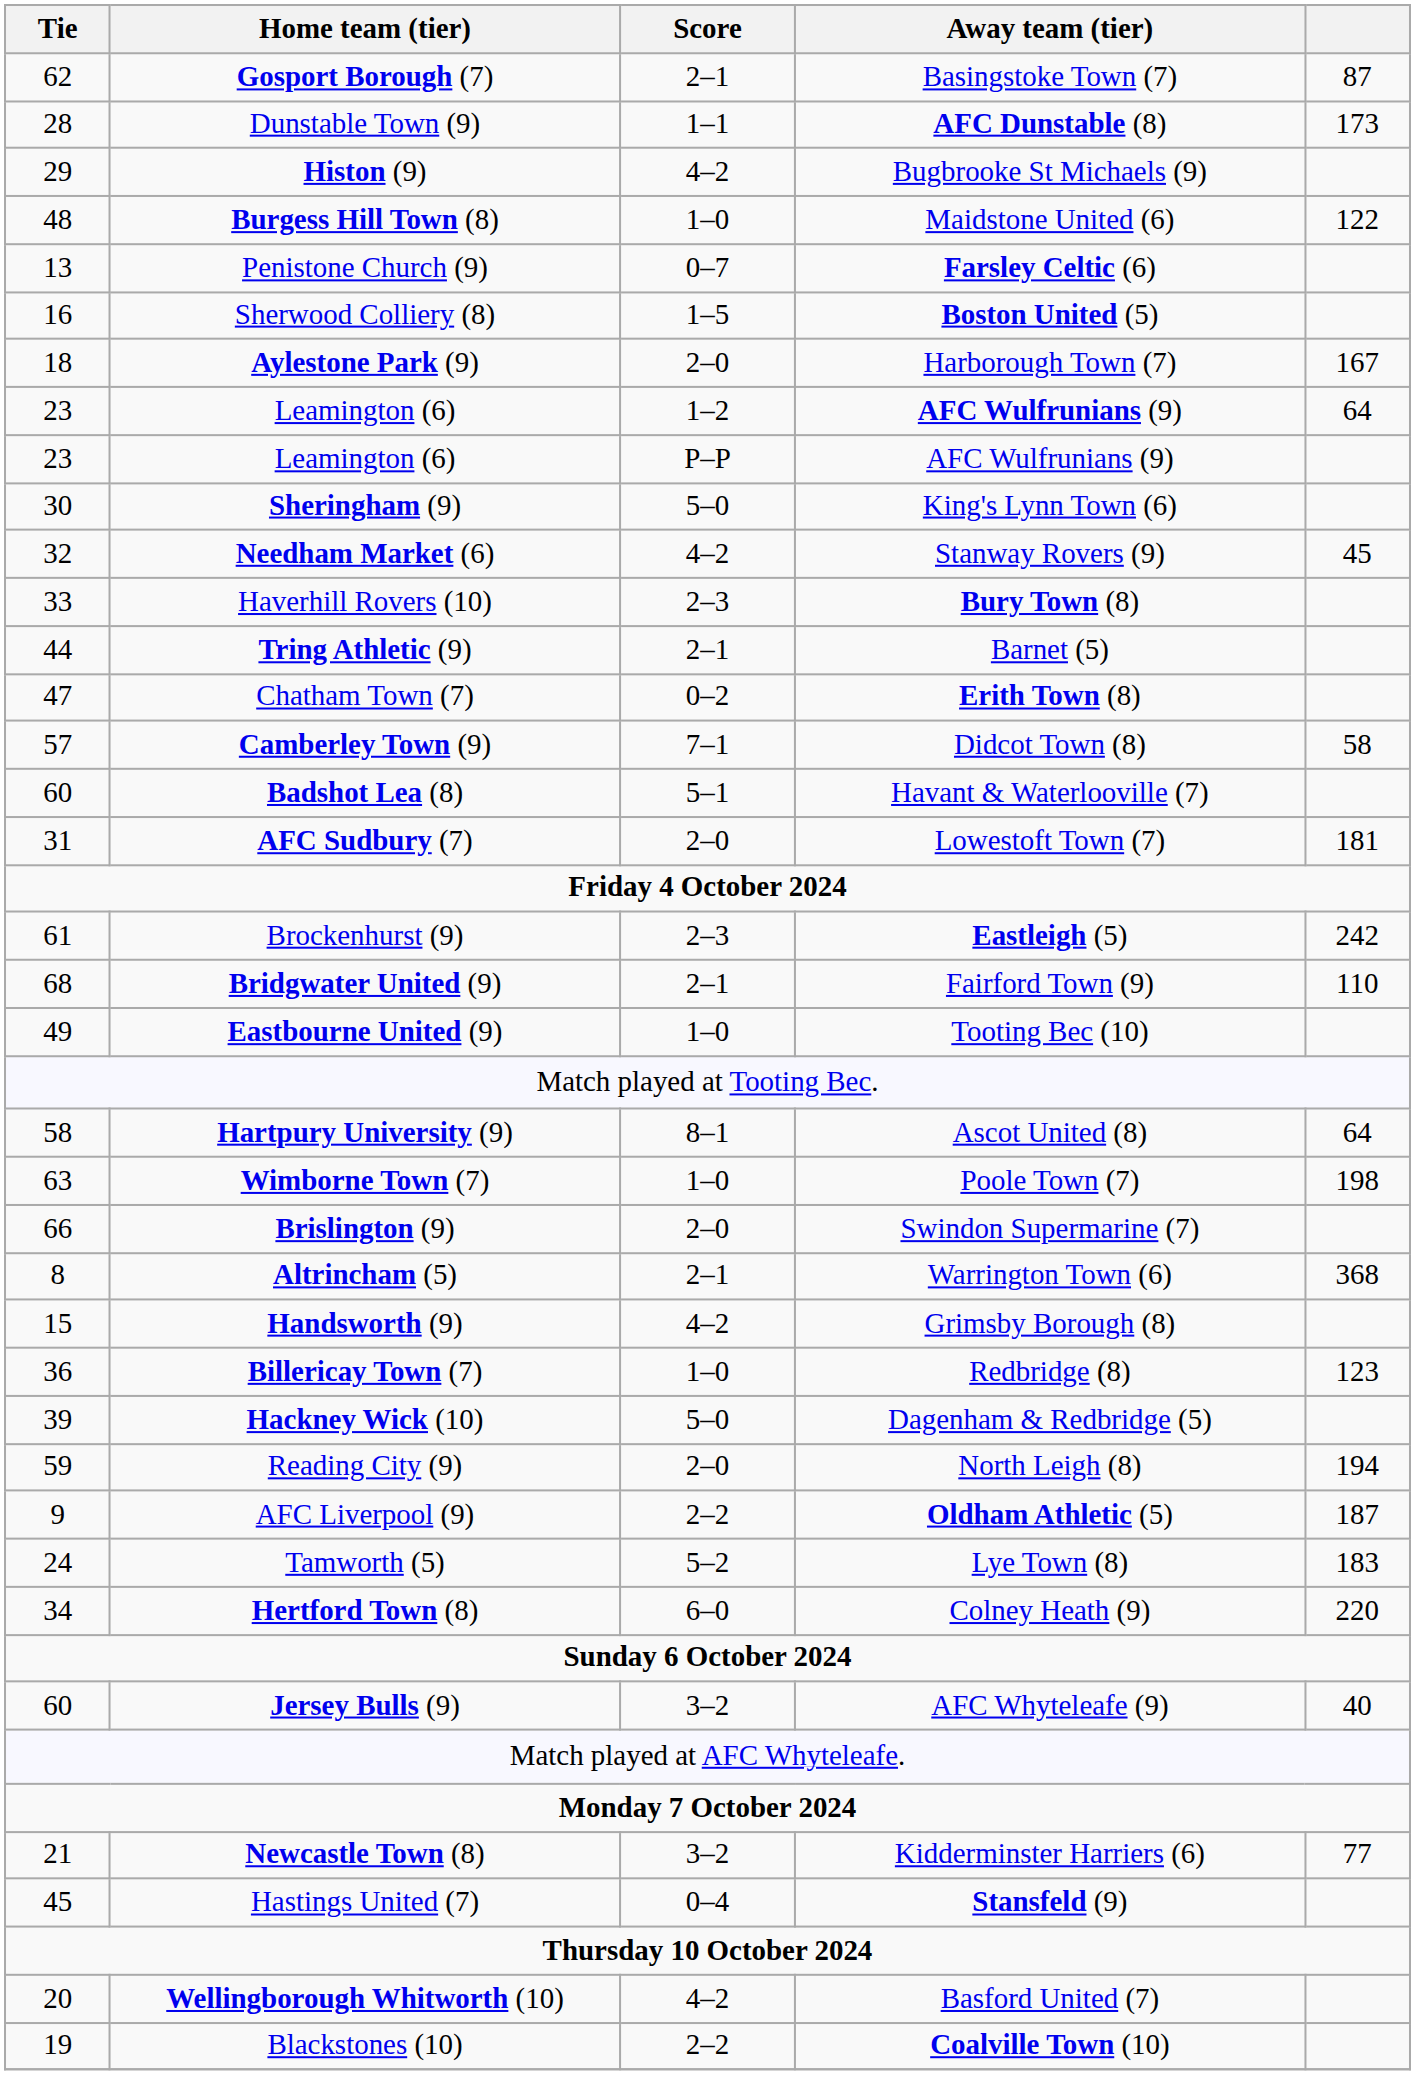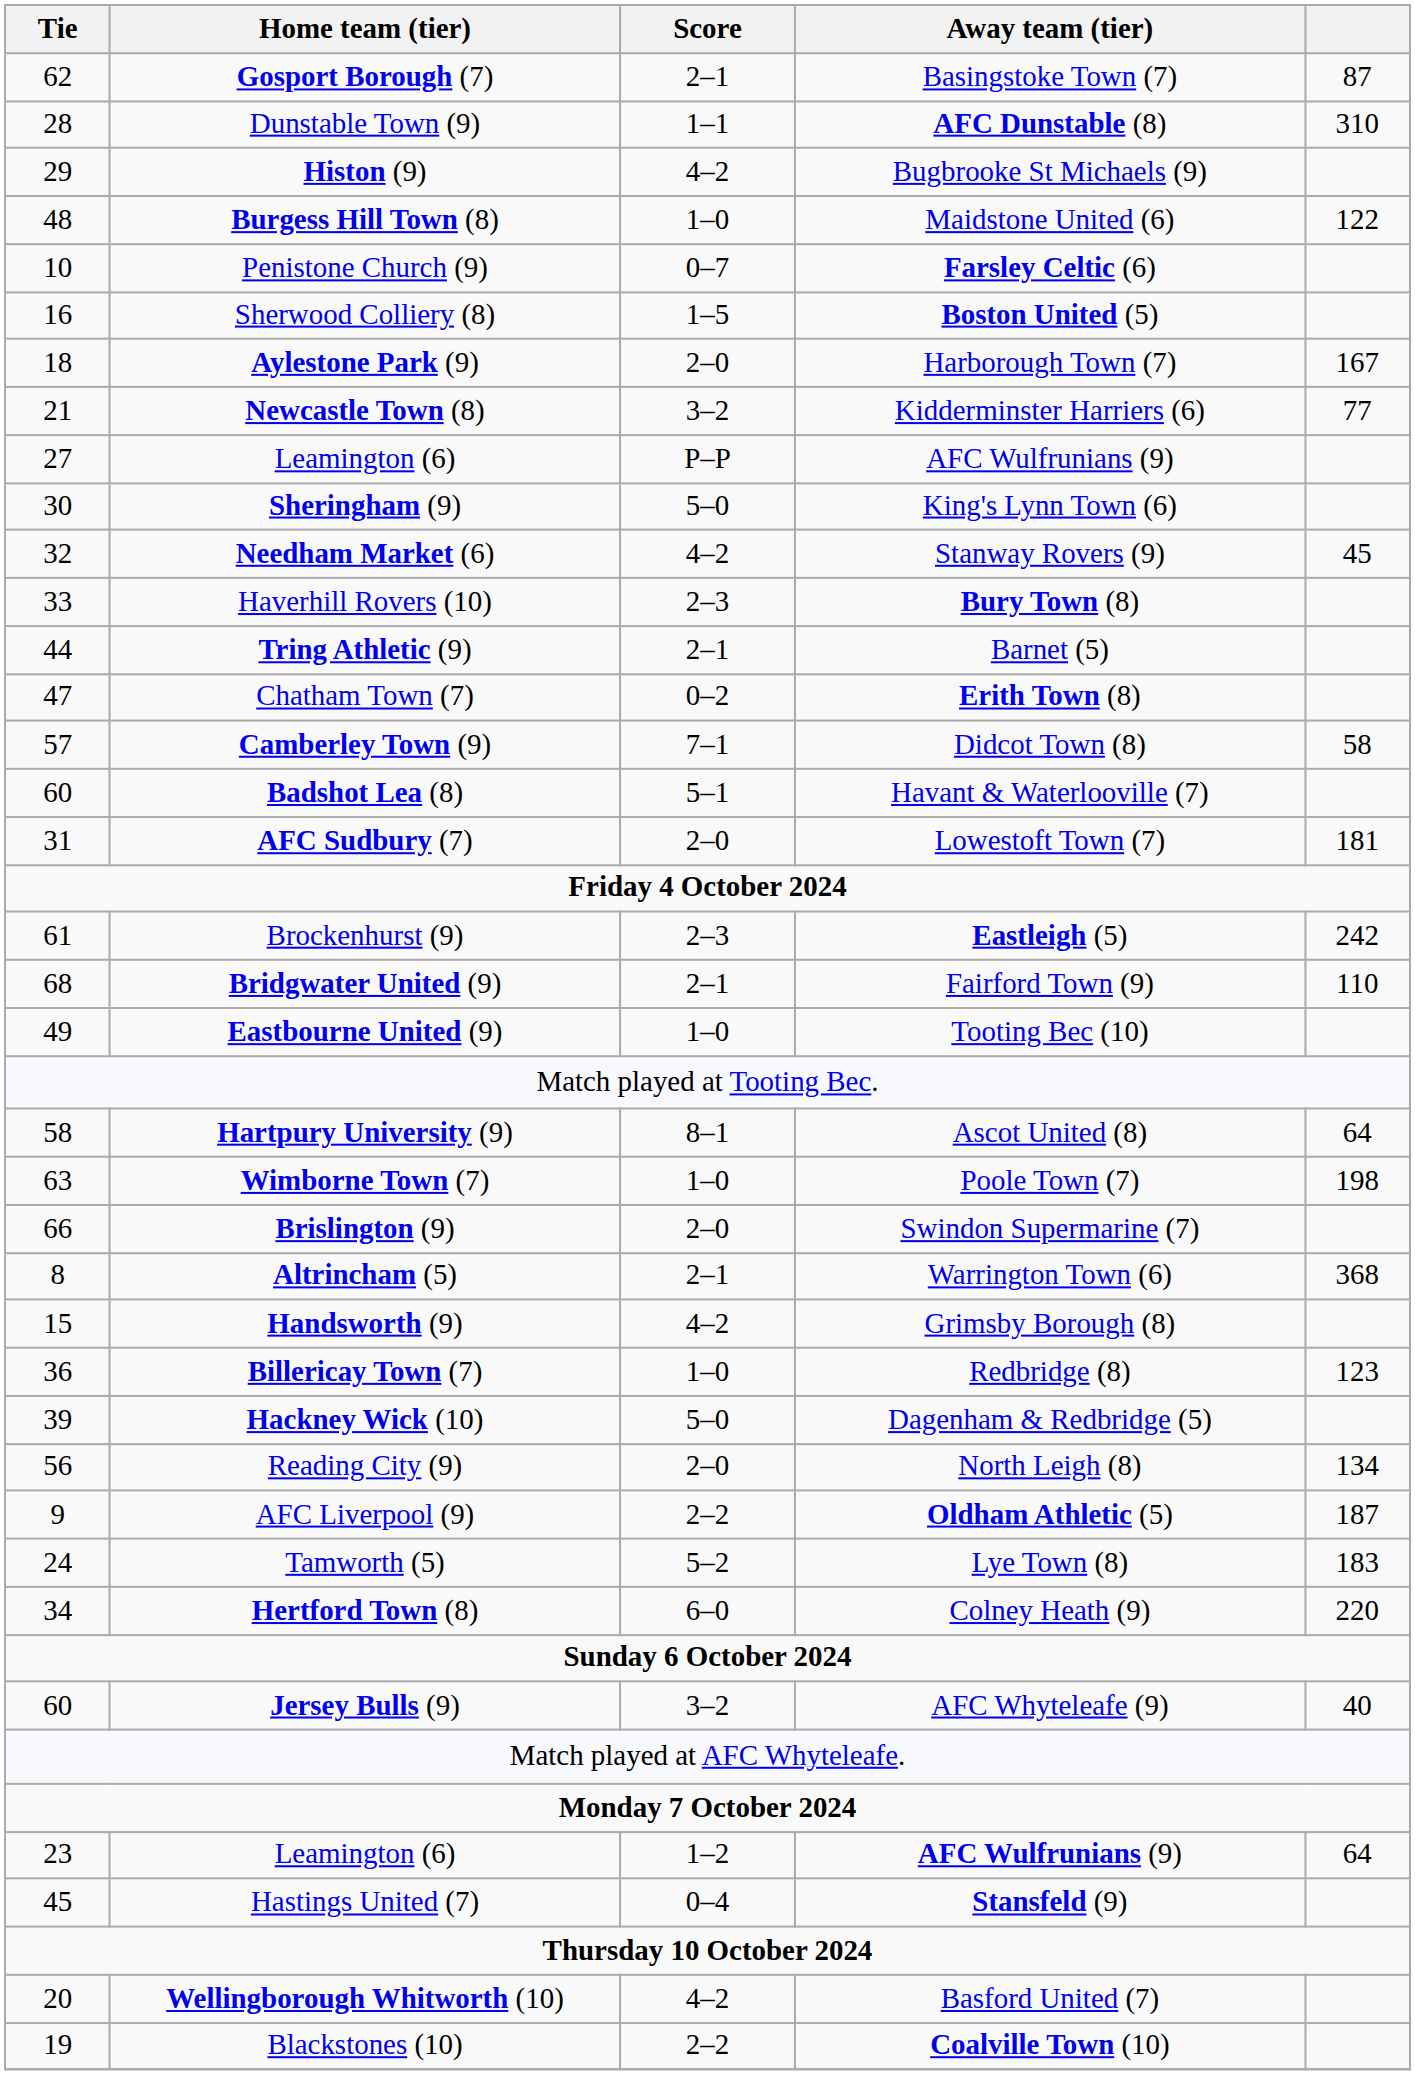Dunstable Town (9) | column 5: 173 -> 310
Penistone Church (9) | Tie: 13 -> 10
rows swapped: Newcastle Town (8) <-> Leamington (6) / 1–2
Leamington (6) / P–P | Tie: 23 -> 27
Reading City (9) | Tie: 59 -> 56
Reading City (9) | column 5: 194 -> 134
